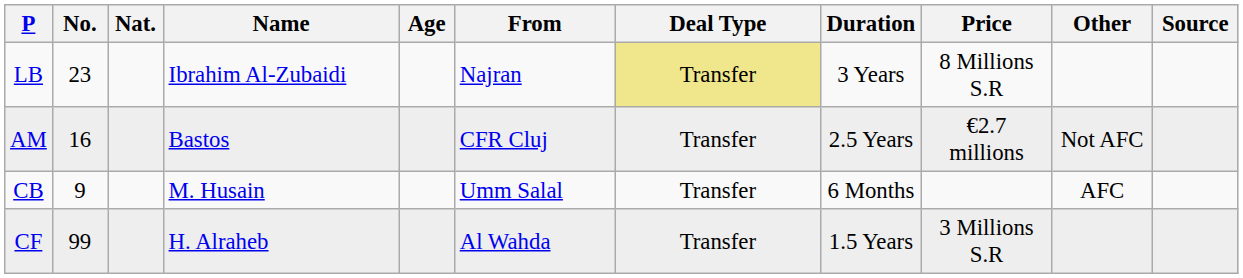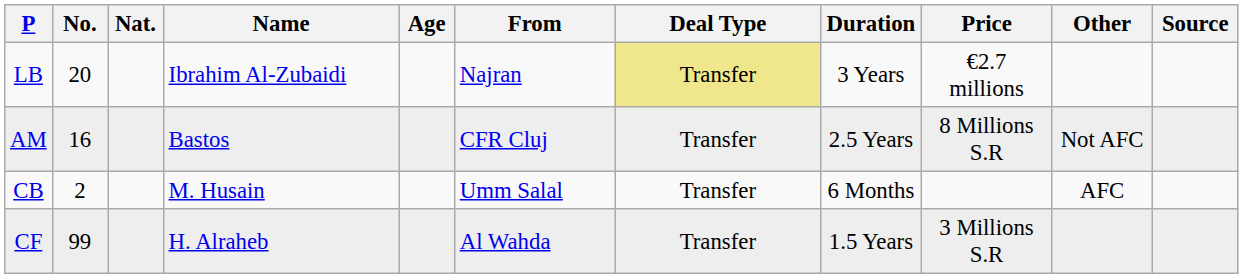LB | No.: 23 -> 20
LB | Price: 8 Millions S.R -> €2.7 millions
AM | Price: €2.7 millions -> 8 Millions S.R
CB | No.: 9 -> 2
